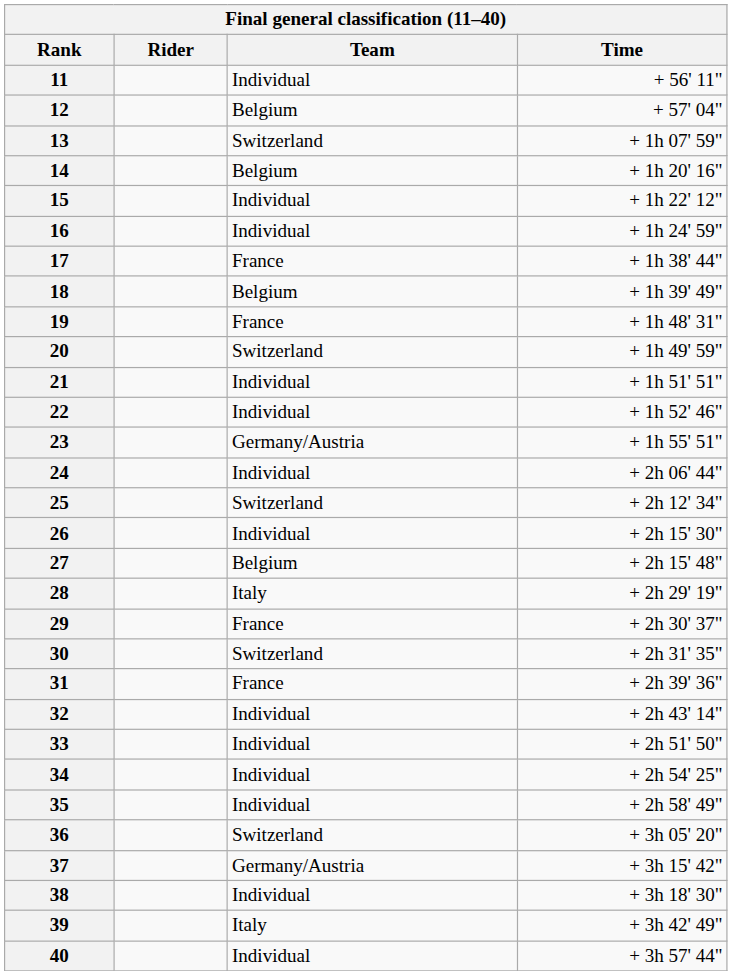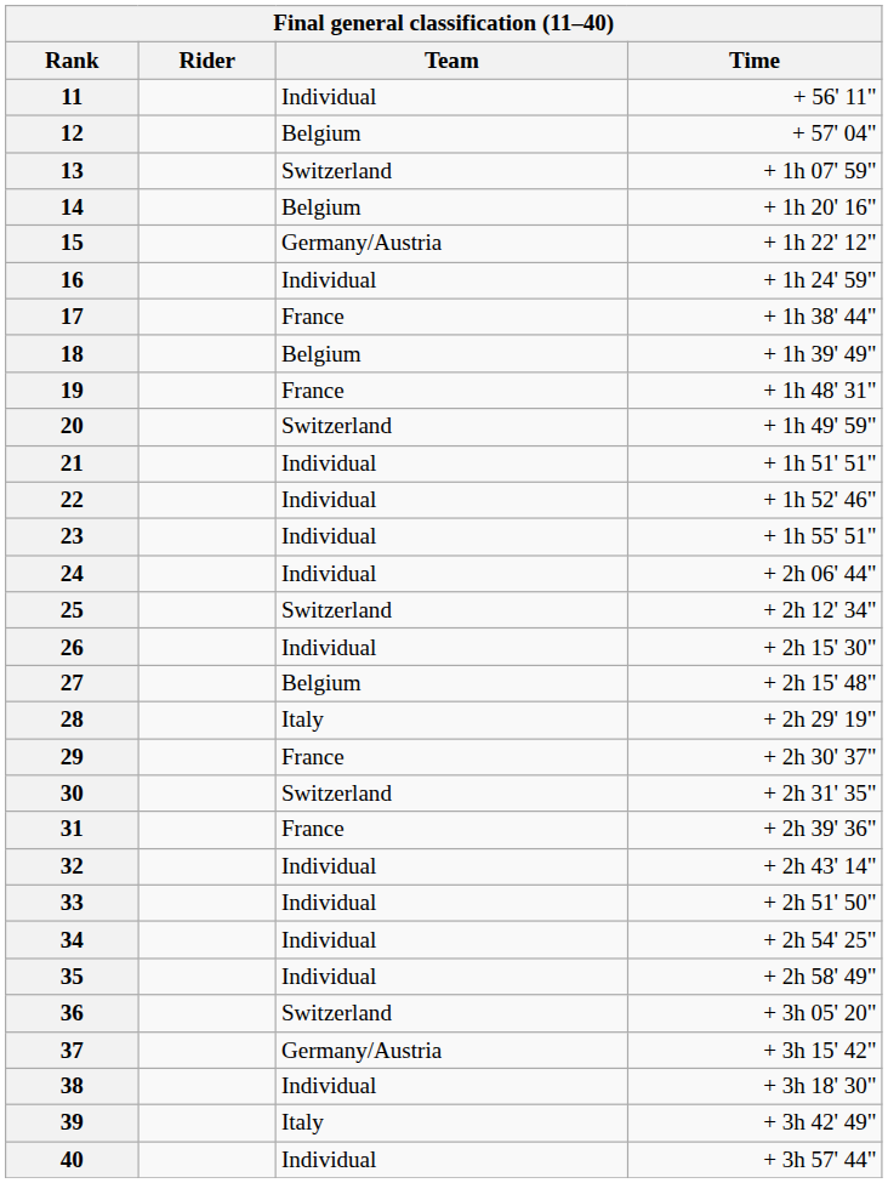15 | Team: Individual -> Germany/Austria
23 | Team: Germany/Austria -> Individual
